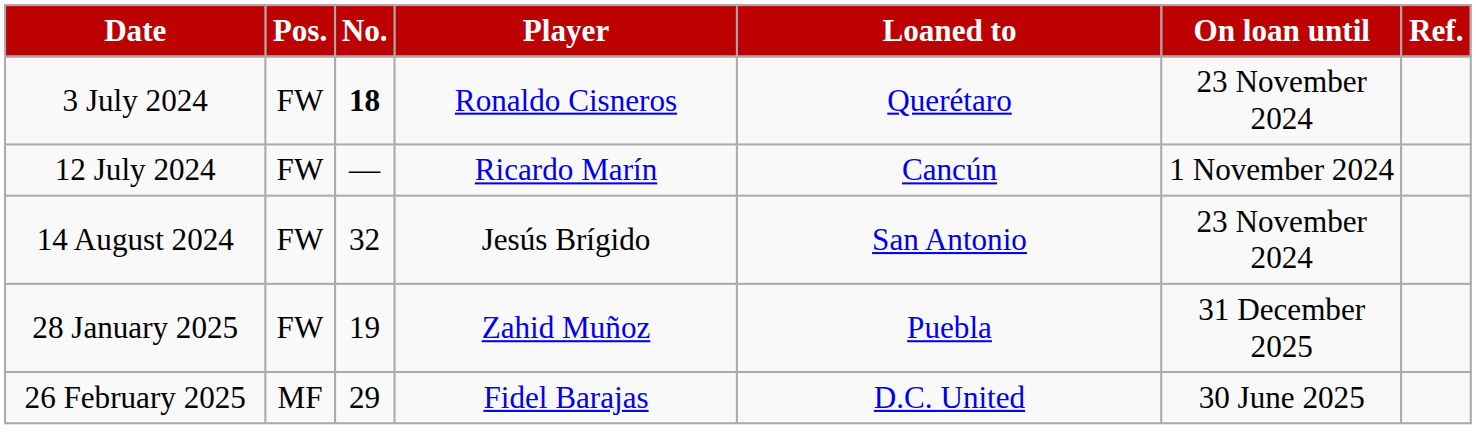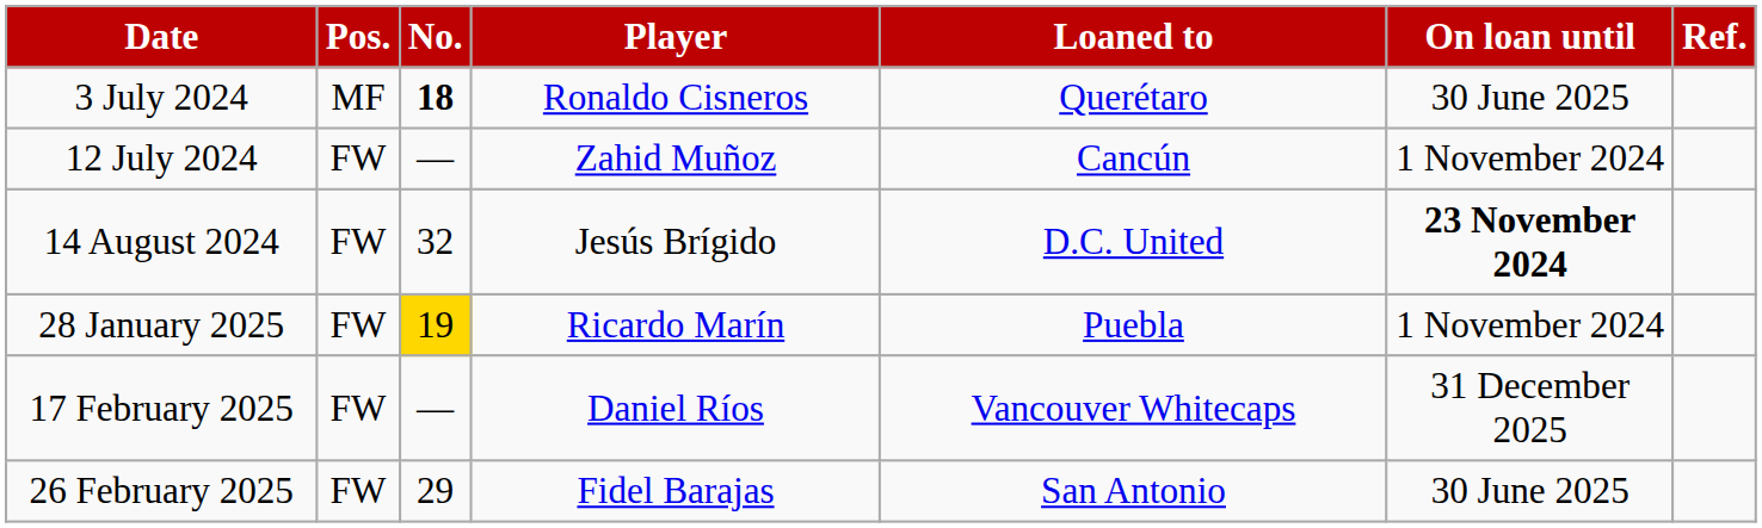3 July 2024 | Pos.: FW -> MF
3 July 2024 | On loan until: 23 November 2024 -> 30 June 2025
12 July 2024 | Player: Ricardo Marín -> Zahid Muñoz
14 August 2024 | Loaned to: San Antonio -> D.C. United
14 August 2024 | On loan until: normal -> bold
28 January 2025 | No.: no background -> gold background
28 January 2025 | Player: Zahid Muñoz -> Ricardo Marín
28 January 2025 | On loan until: 31 December 2025 -> 1 November 2024
+ row: 17 February 2025 | FW | — | Daniel Ríos | Vancouver Whitecaps | 31 December 2025
26 February 2025 | Pos.: MF -> FW
26 February 2025 | Loaned to: D.C. United -> San Antonio
